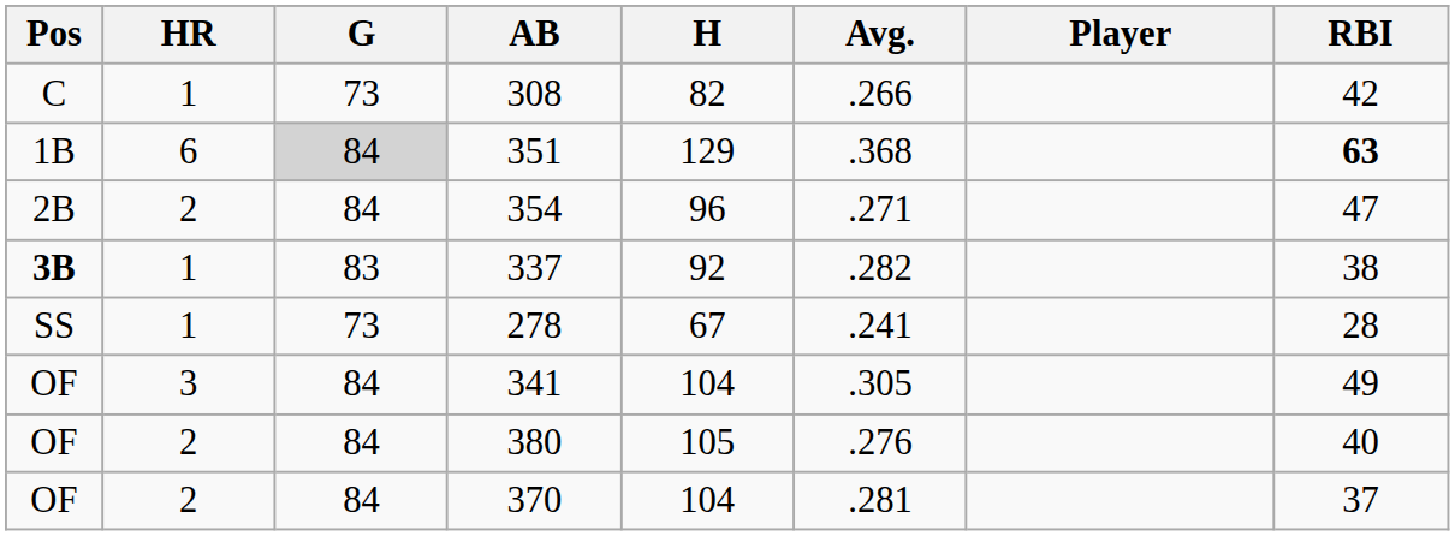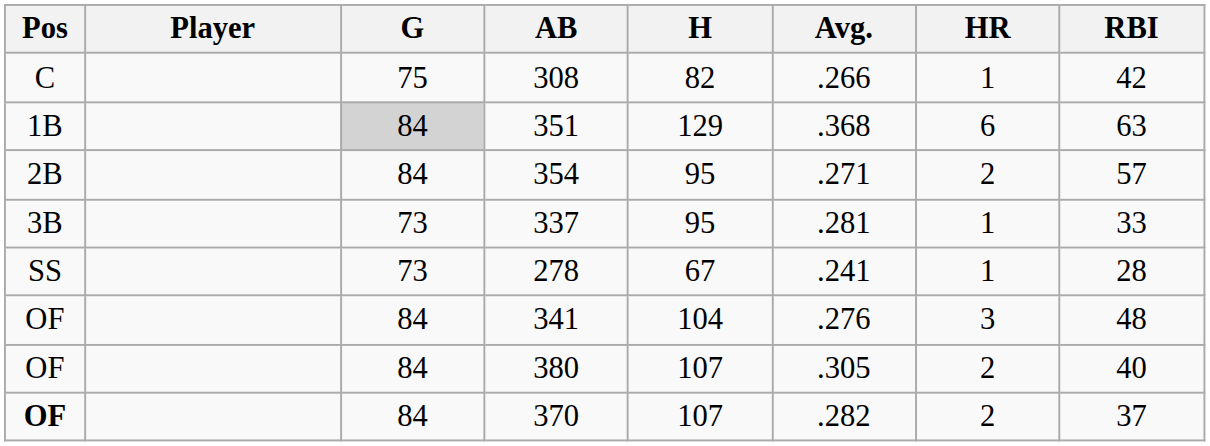columns swapped: Player <-> HR
308 | G: 73 -> 75
351 | RBI: bold -> normal
354 | H: 96 -> 95
354 | RBI: 47 -> 57
337 | Pos: bold -> normal
337 | G: 83 -> 73
337 | H: 92 -> 95
337 | Avg.: .282 -> .281
337 | RBI: 38 -> 33
341 | Avg.: .305 -> .276
341 | RBI: 49 -> 48
380 | H: 105 -> 107
380 | Avg.: .276 -> .305
370 | Pos: normal -> bold
370 | H: 104 -> 107
370 | Avg.: .281 -> .282
